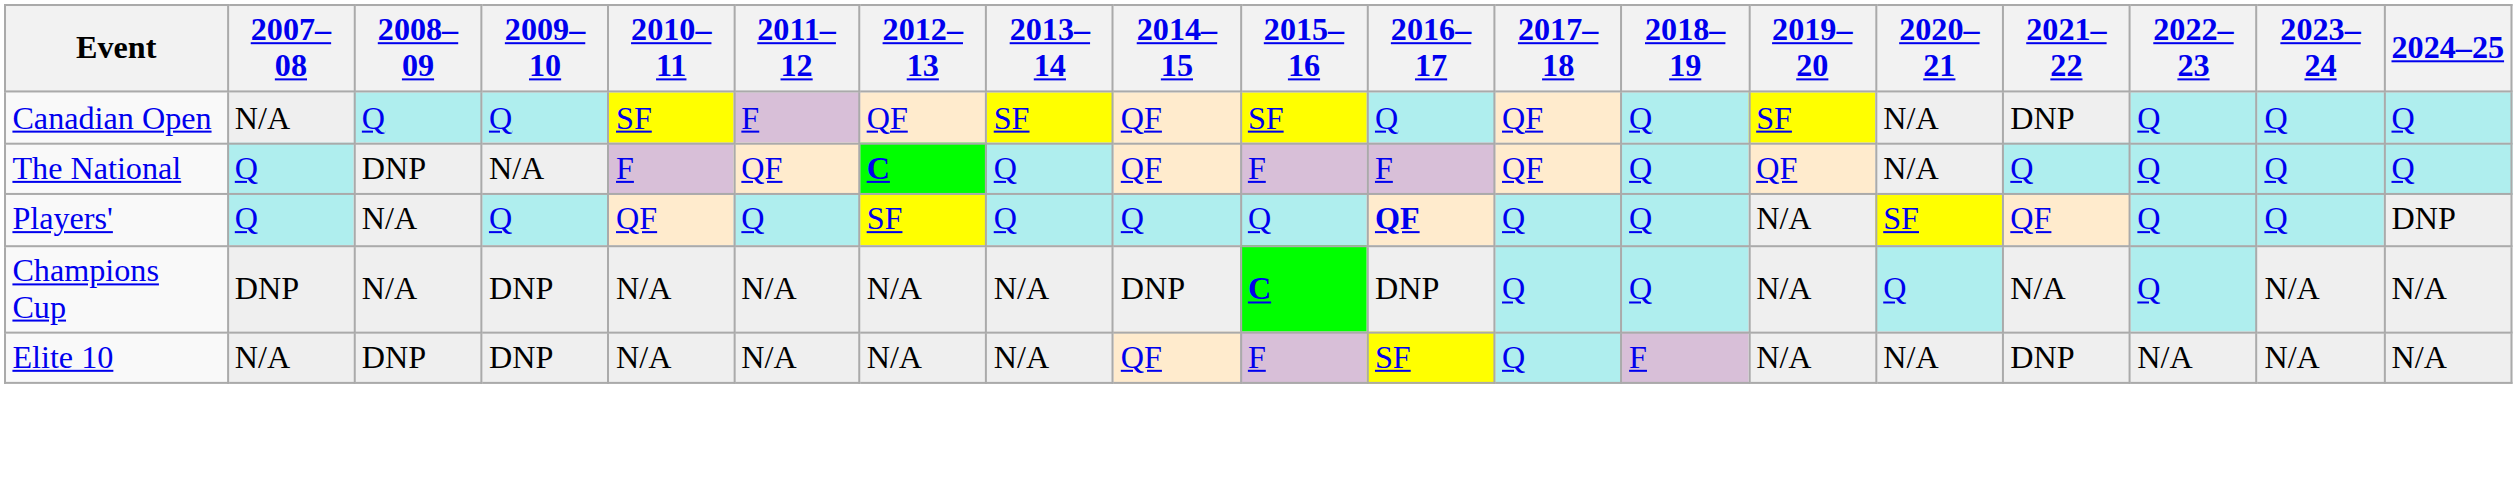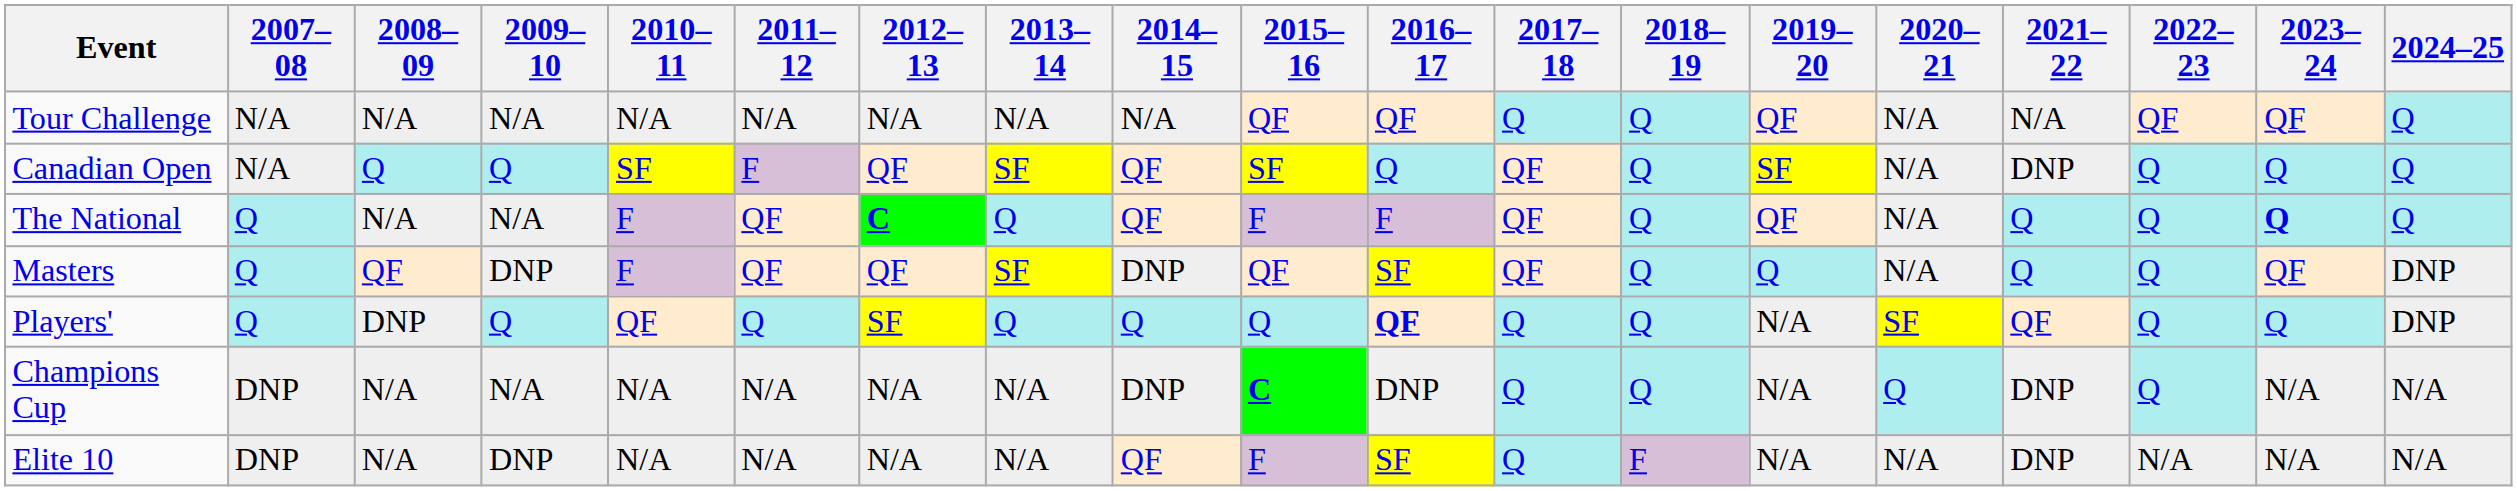+ row: Tour Challenge | N/A | N/A | N/A | N/A | N/A | N/A | N/A | N/A | QF | QF | Q | Q | QF | N/A | N/A | QF | QF | Q
The National | 2008–09: DNP -> N/A
The National | 2023–24: normal -> bold
+ row: Masters | Q | QF | DNP | F | QF | QF | SF | DNP | QF | SF | QF | Q | Q | N/A | Q | Q | QF | DNP
Players' | 2008–09: N/A -> DNP
Champions Cup | 2009–10: DNP -> N/A
Champions Cup | 2021–22: N/A -> DNP
Elite 10 | 2007–08: N/A -> DNP
Elite 10 | 2008–09: DNP -> N/A
